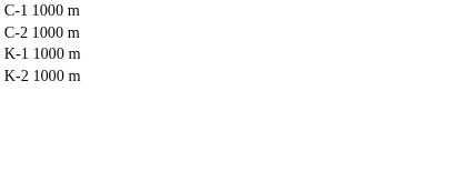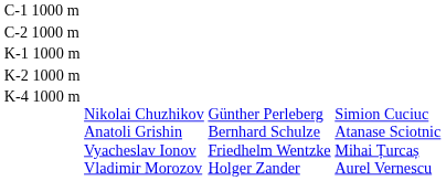+ row: K-4 1000 m | Nikolai Chuzhikov Anatoli Grishin Vyacheslav Ionov Vladimir Morozov | Günther Perleberg Bernhard Schulze Friedhelm Wentzke Holger Zander | Simion Cuciuc Atanase Sciotnic Mihai Țurcaș Aurel Vernescu
